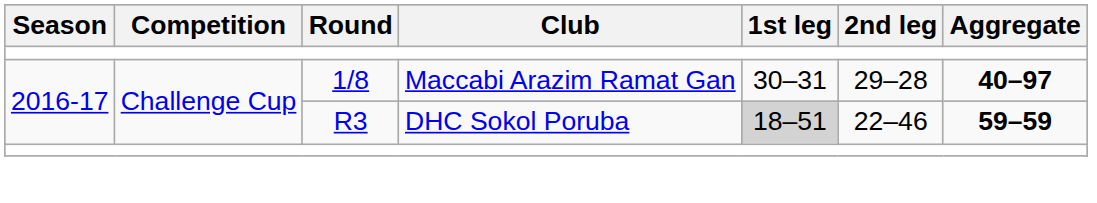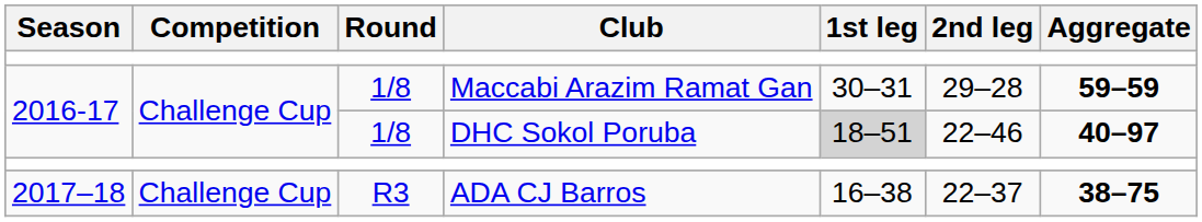Maccabi Arazim Ramat Gan | Aggregate: 40–97 -> 59–59
DHC Sokol Poruba | Round: R3 -> 1/8
DHC Sokol Poruba | Aggregate: 59–59 -> 40–97
+ row: 2017–18 | Challenge Cup | R3 | ADA CJ Barros | 16–38 | 22–37 | 38–75
